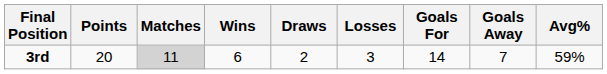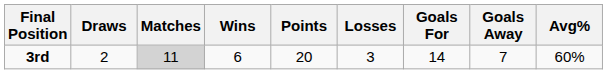columns swapped: Points <-> Draws
3rd | Avg%: 59% -> 60%
